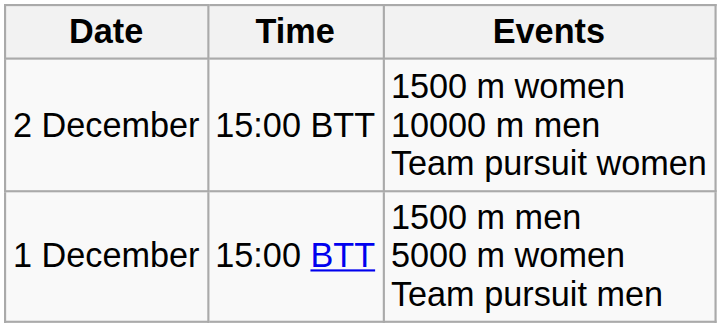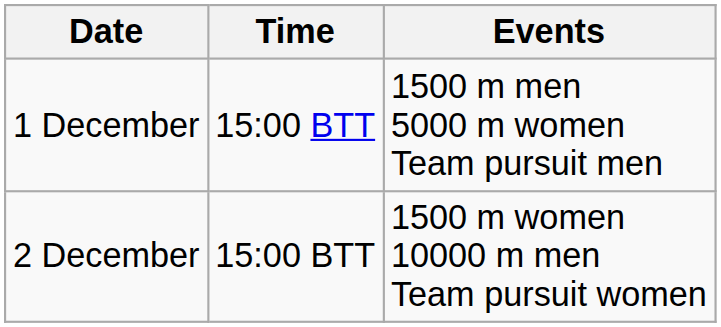rows swapped: 1 December <-> 2 December
